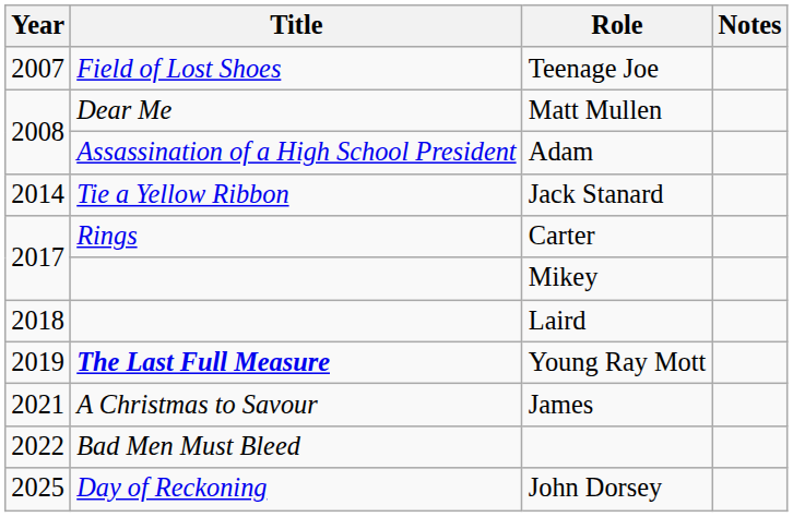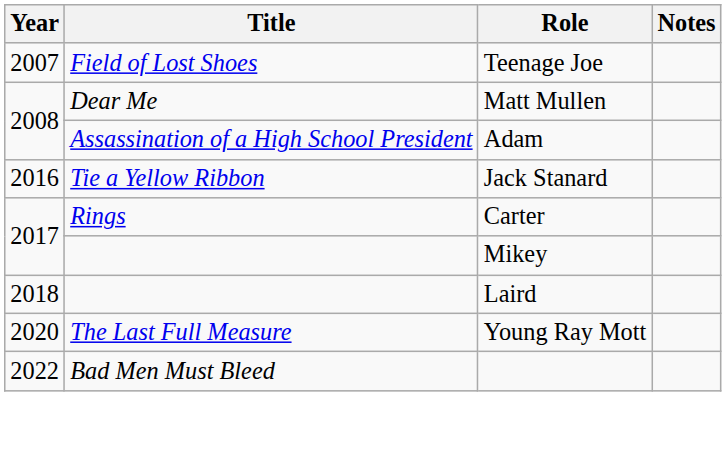Jack Stanard | Year: 2014 -> 2016
Young Ray Mott | Year: 2019 -> 2020
Young Ray Mott | Title: bold -> normal
- row: 2021 | A Christmas to Savour | James
- row: 2025 | Day of Reckoning | John Dorsey
